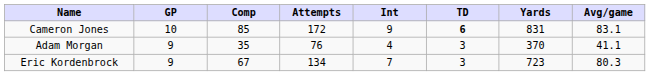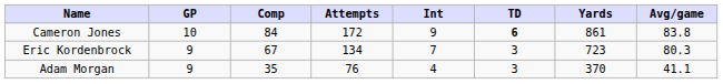Cameron Jones | Comp: 85 -> 84
Cameron Jones | Yards: 831 -> 861
Cameron Jones | Avg/game: 83.1 -> 83.8
rows swapped: Eric Kordenbrock <-> Adam Morgan
